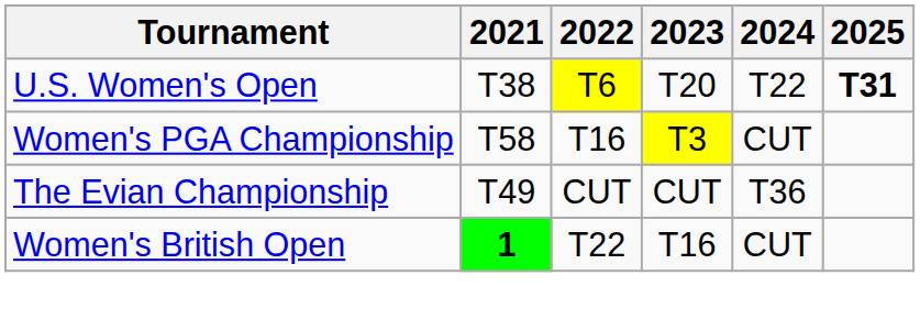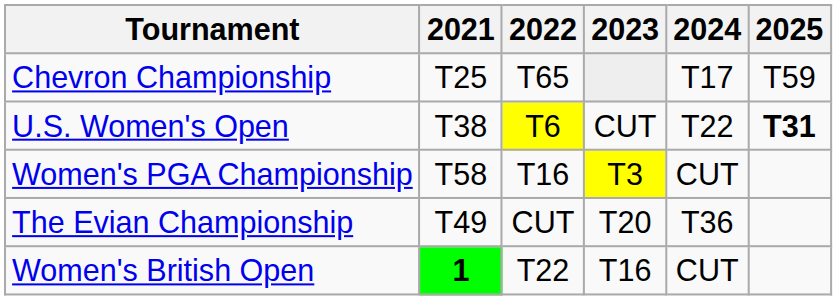+ row: Chevron Championship | T25 | T65 | T17 | T59
U.S. Women's Open | 2023: T20 -> CUT
The Evian Championship | 2023: CUT -> T20
